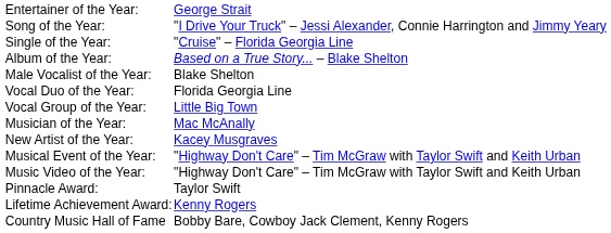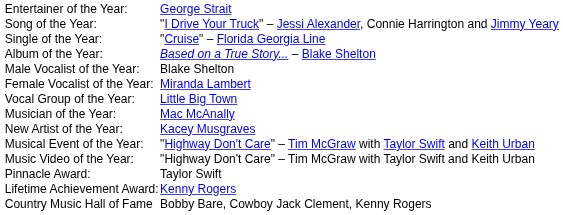+ row: Female Vocalist of the Year: | Miranda Lambert
- row: Vocal Duo of the Year: | Florida Georgia Line
